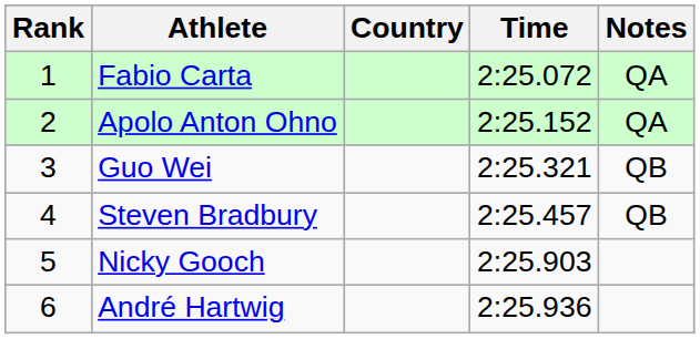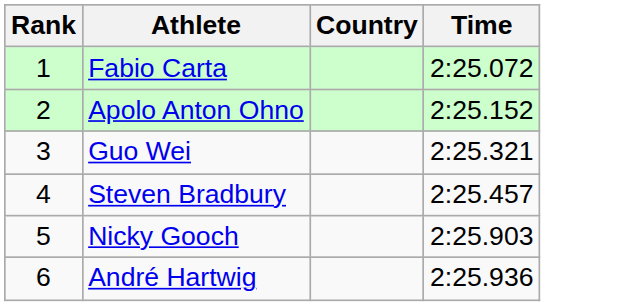- column: Notes | QA | QA | QB | QB
